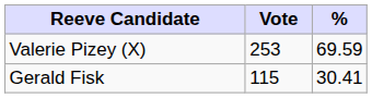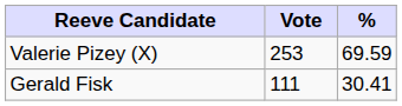Gerald Fisk | Vote: 115 -> 111
